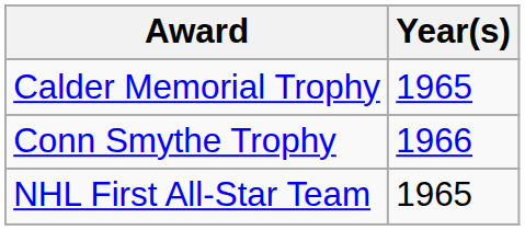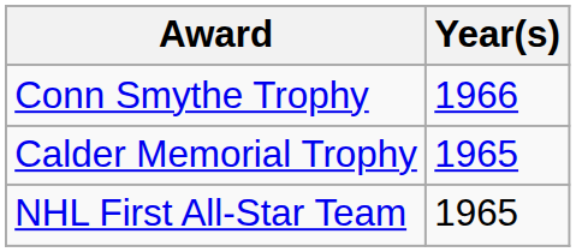rows swapped: Calder Memorial Trophy <-> Conn Smythe Trophy
